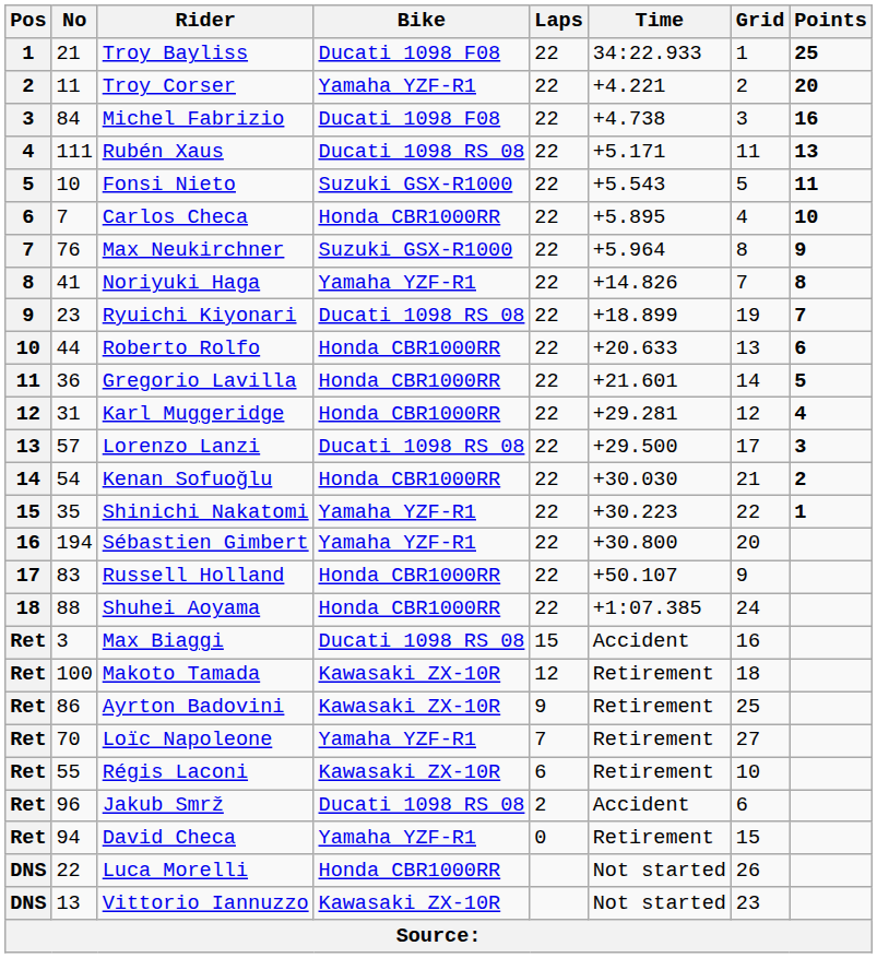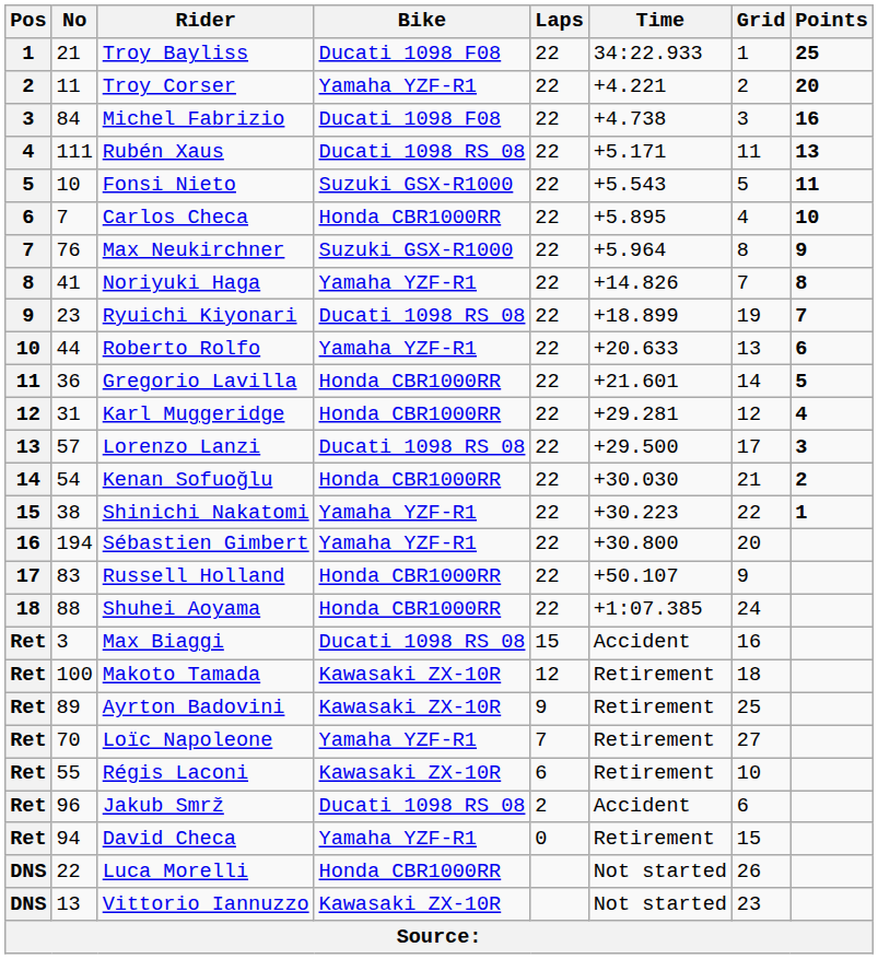Roberto Rolfo | Bike: Honda CBR1000RR -> Yamaha YZF-R1
Shinichi Nakatomi | No: 35 -> 38
Ayrton Badovini | No: 86 -> 89
